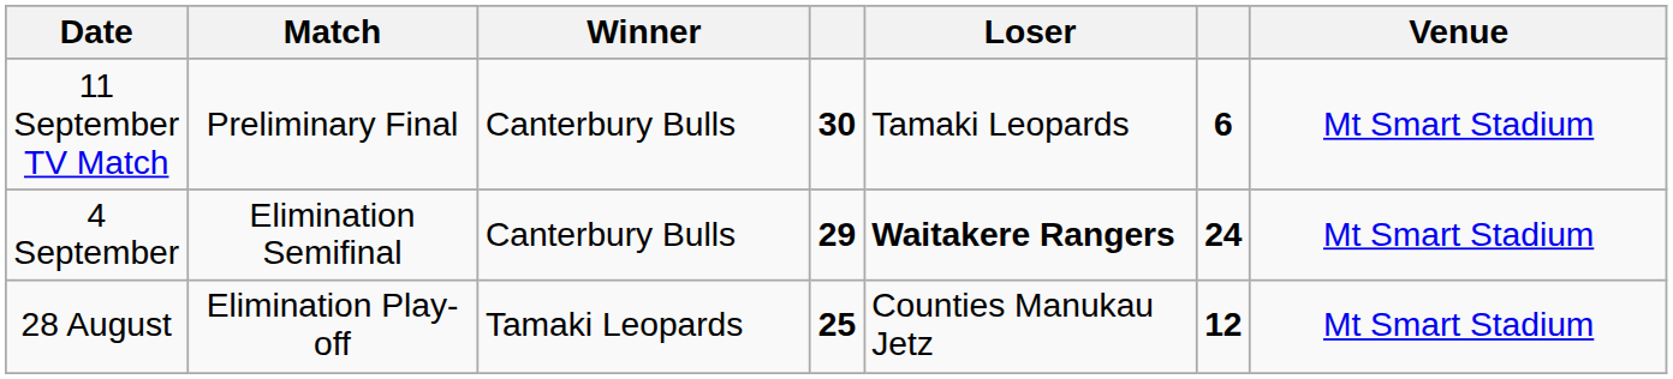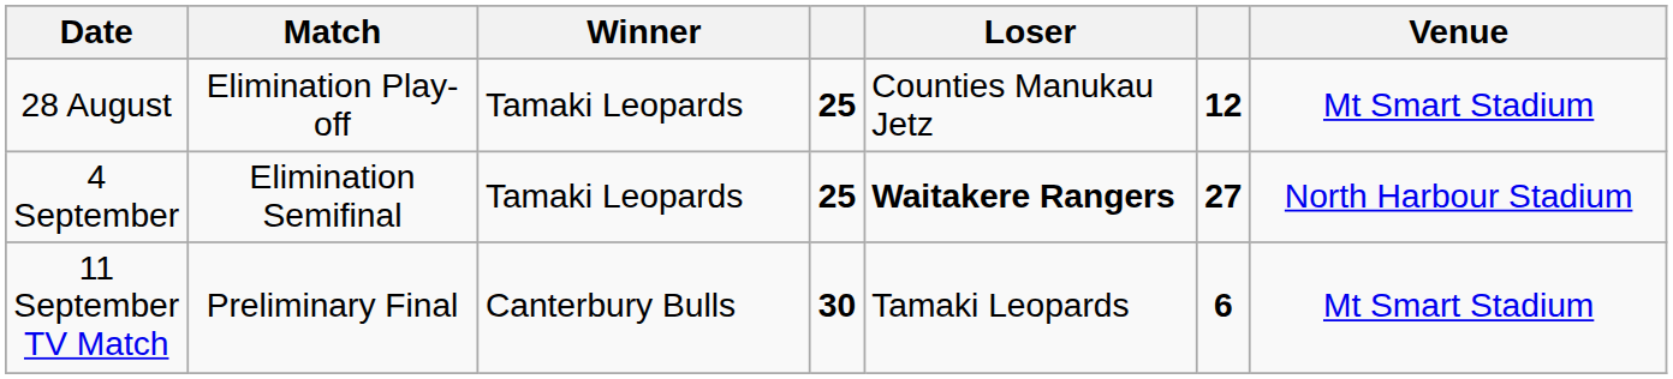rows swapped: 28 August <-> 11 September TV Match
4 September | Winner: Canterbury Bulls -> Tamaki Leopards
4 September | column 4: 29 -> 25
4 September | column 6: 24 -> 27
4 September | Venue: Mt Smart Stadium -> North Harbour Stadium
